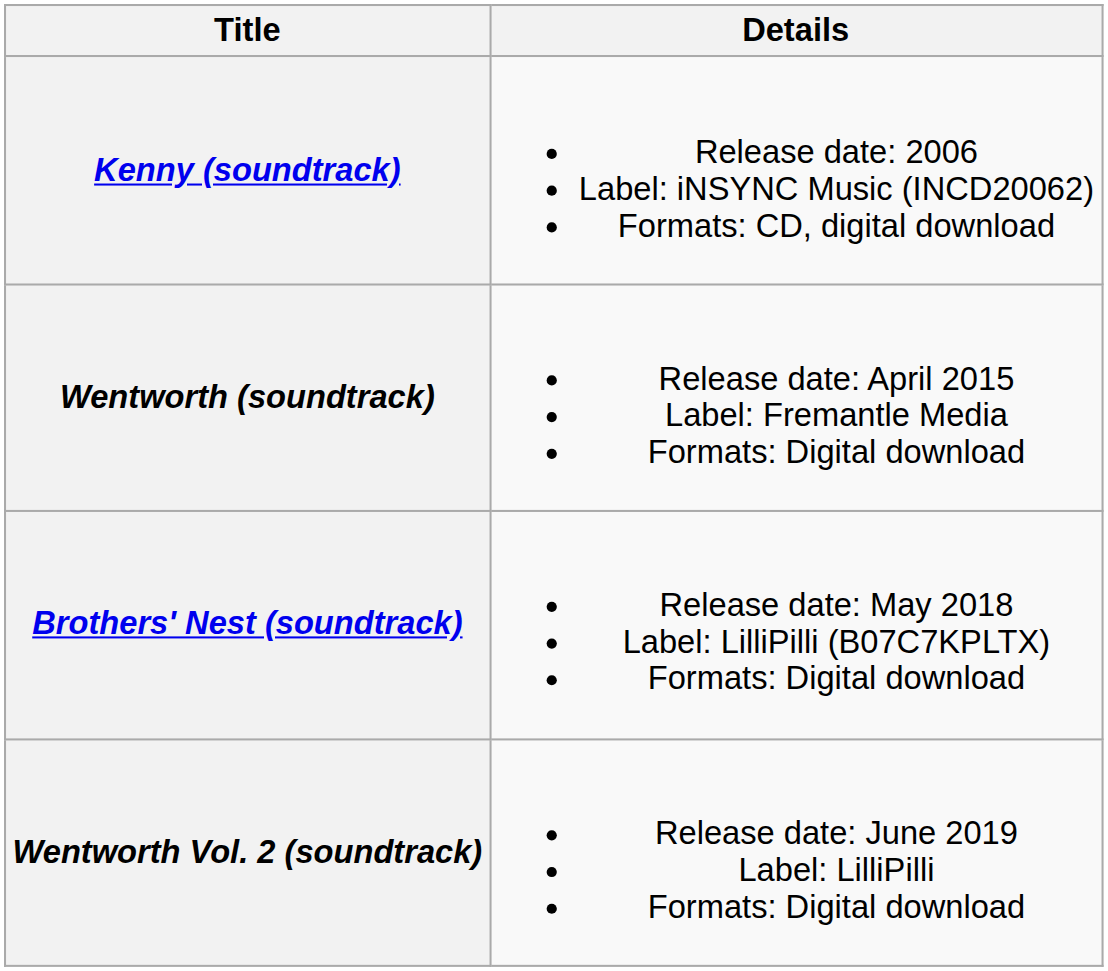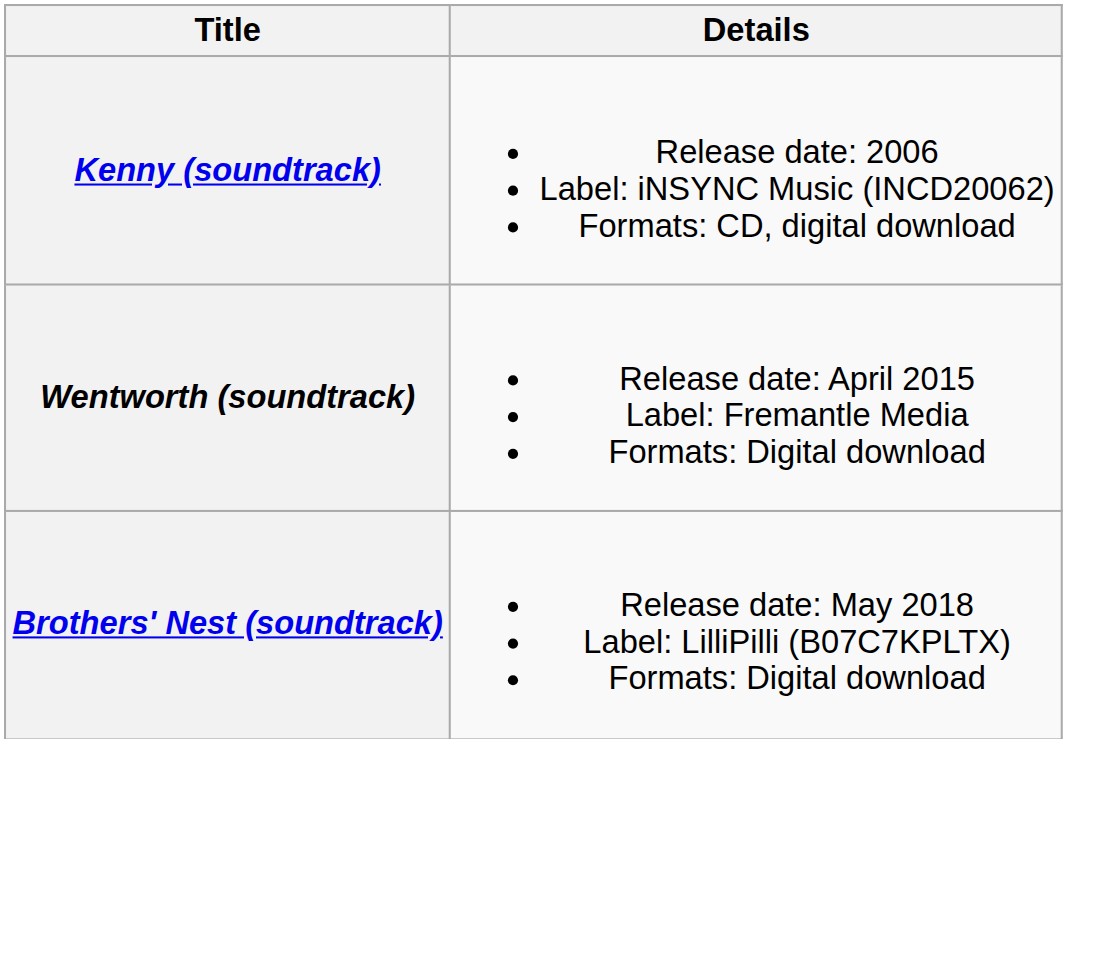- row: Wentworth Vol. 2 (soundtrack) | Release date: June 2019 Label: LilliPilli Formats: Digital download
